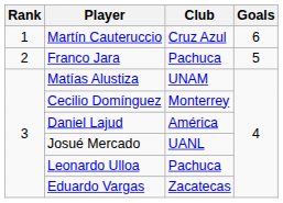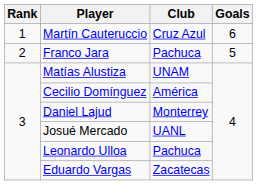Cecilio Domínguez | Club: Monterrey -> América
Daniel Lajud | Club: América -> Monterrey
